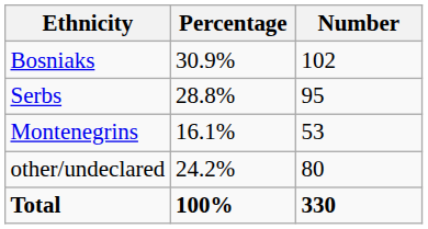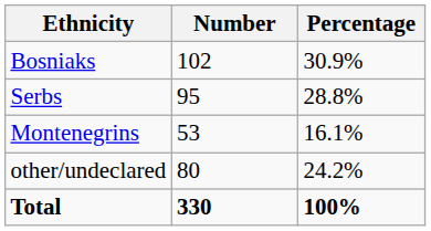columns swapped: Number <-> Percentage
